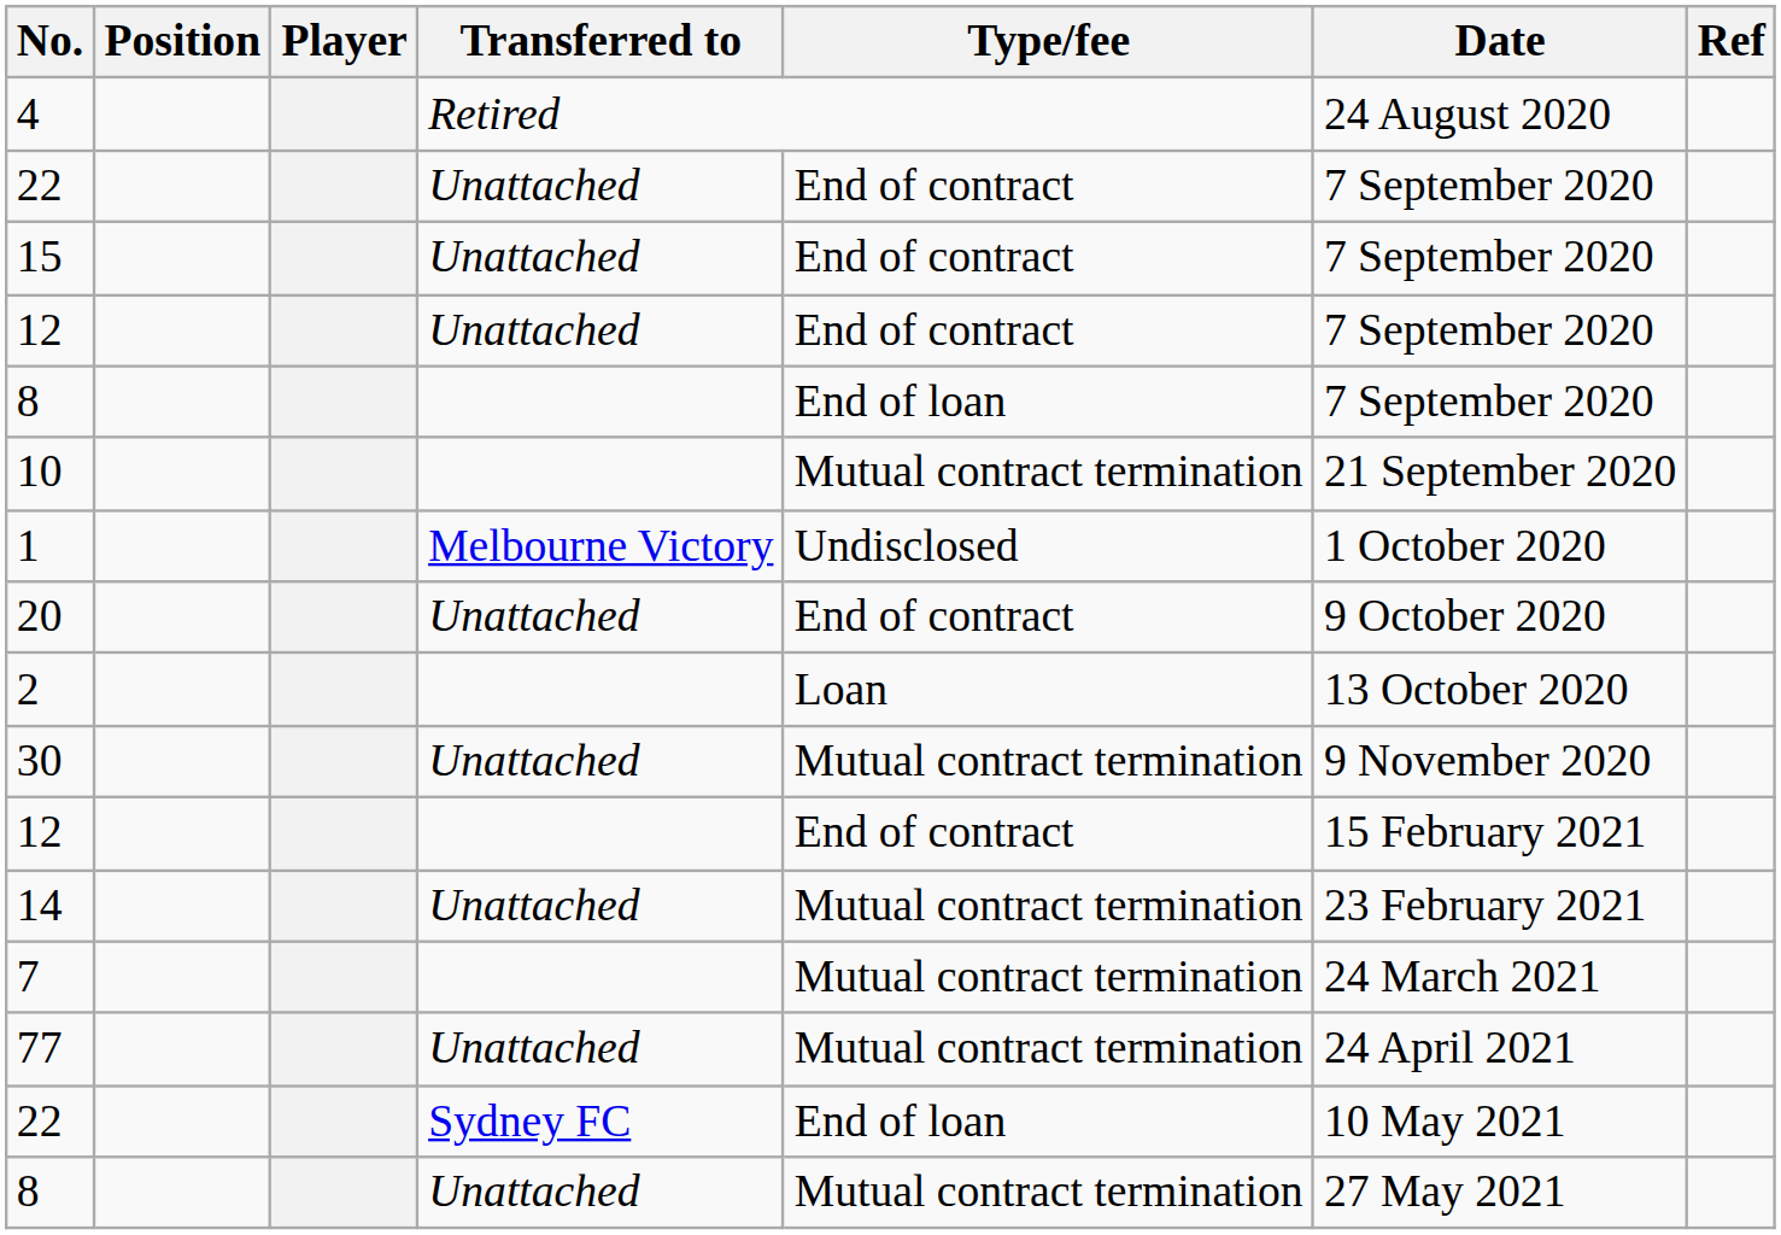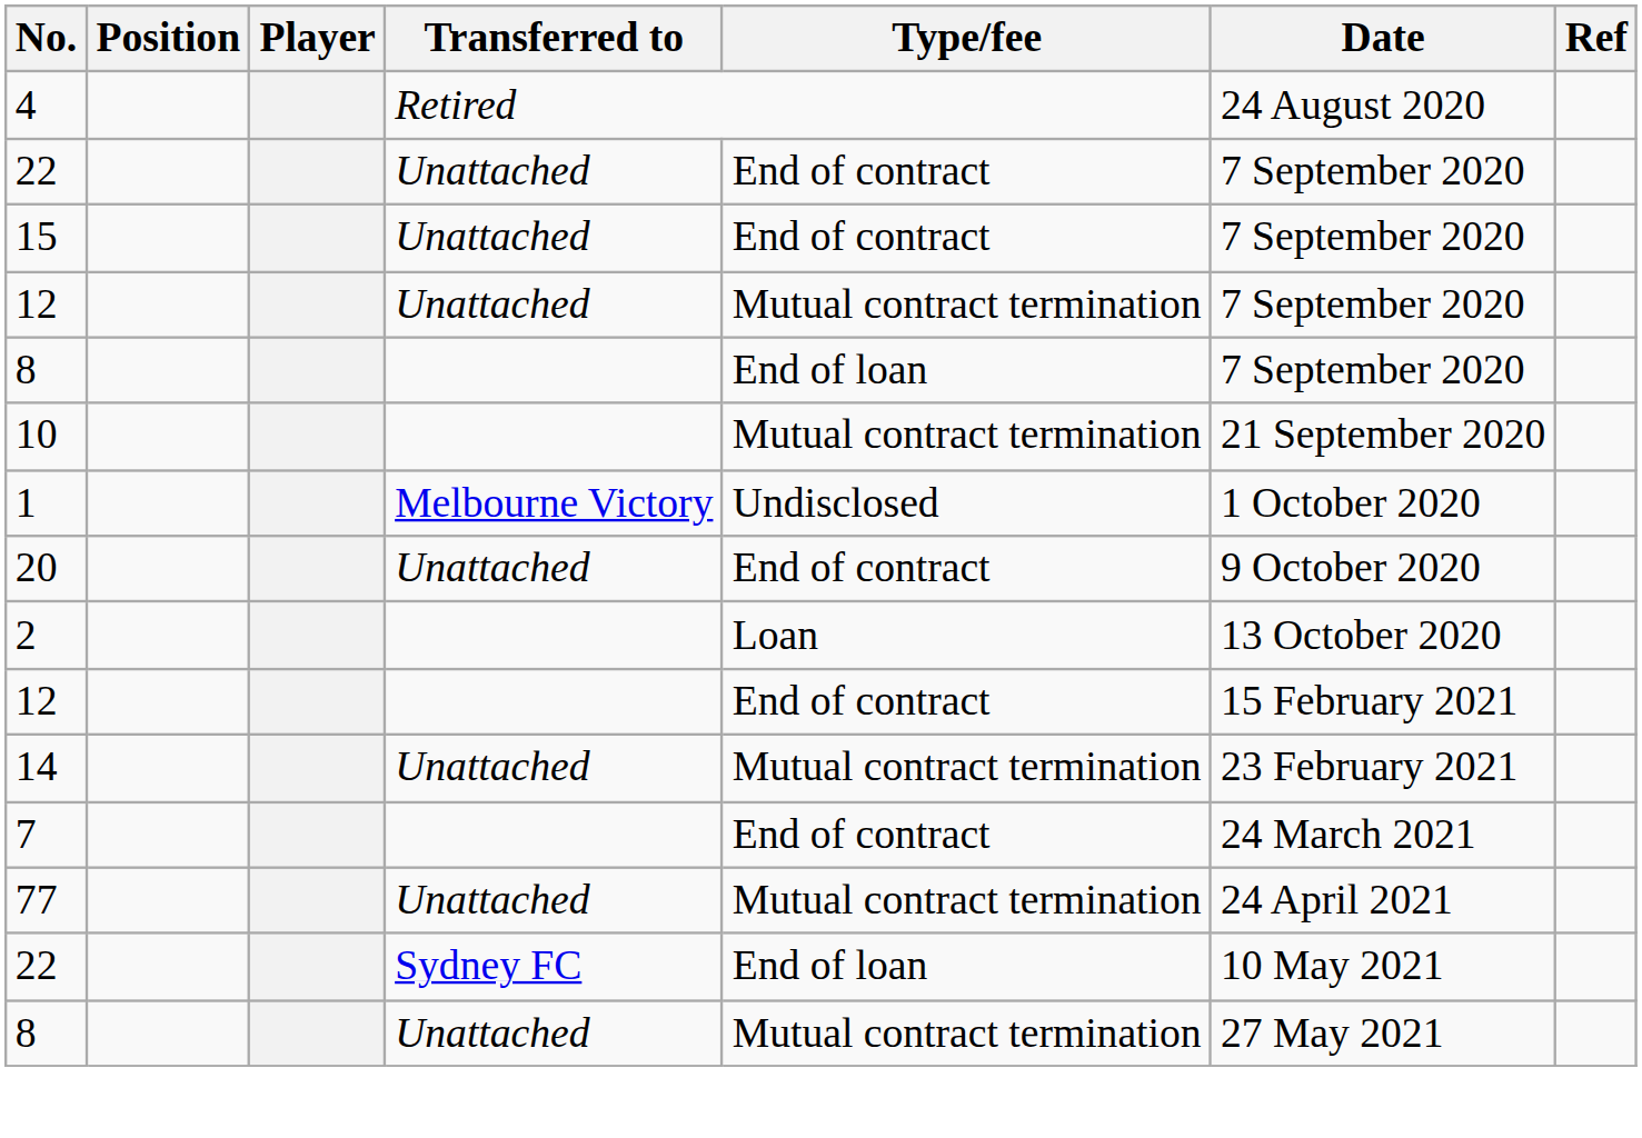12 / Unattached | Type/fee: End of contract -> Mutual contract termination
- row: 30 | Unattached | Mutual contract termination | 9 November 2020
7 | Type/fee: Mutual contract termination -> End of contract
